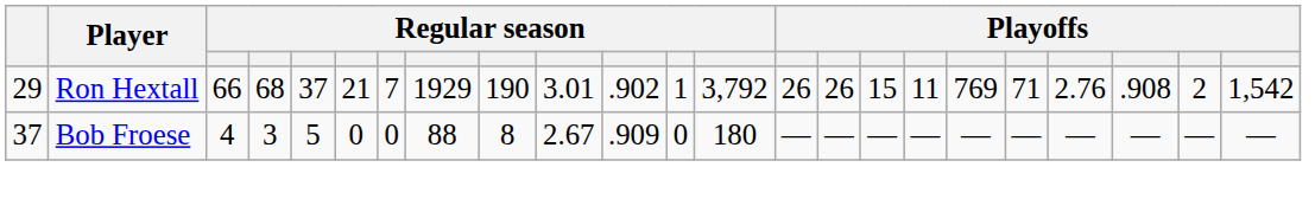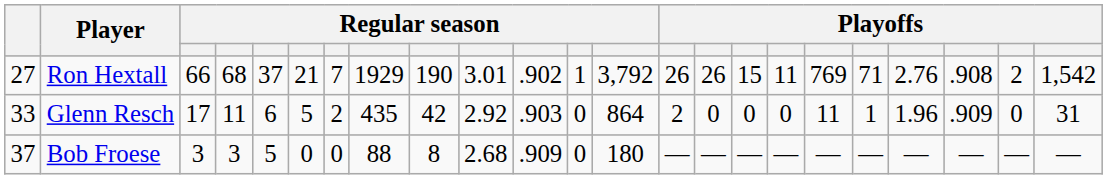Ron Hextall | column 1: 29 -> 27
+ row: 33 | Glenn Resch | 17 | 11 | 6 | 5 | 2 | 435 | 42 | 2.92 | .903 | 0 | 864 | 2 | 0 | 0 | 0 | 11 | 1 | 1.96 | .909 | 0 | 31
Bob Froese | column 3: 4 -> 3
Bob Froese | column 10: 2.67 -> 2.68
